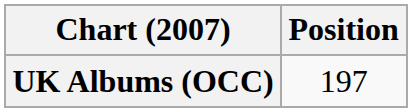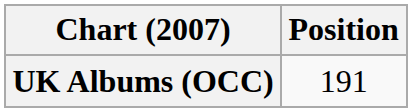UK Albums (OCC) | Position: 197 -> 191
